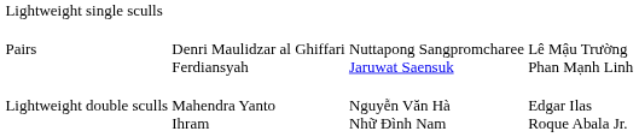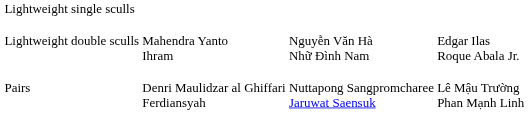rows swapped: Lightweight double sculls <-> Pairs
